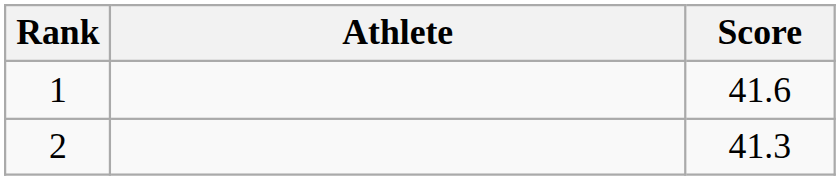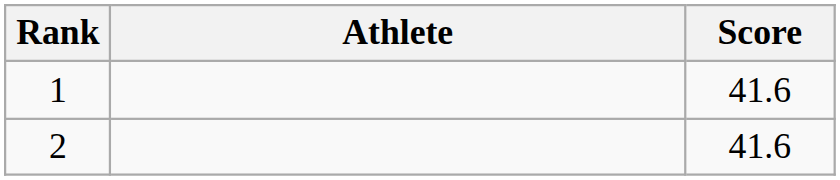2 | Score: 41.3 -> 41.6
